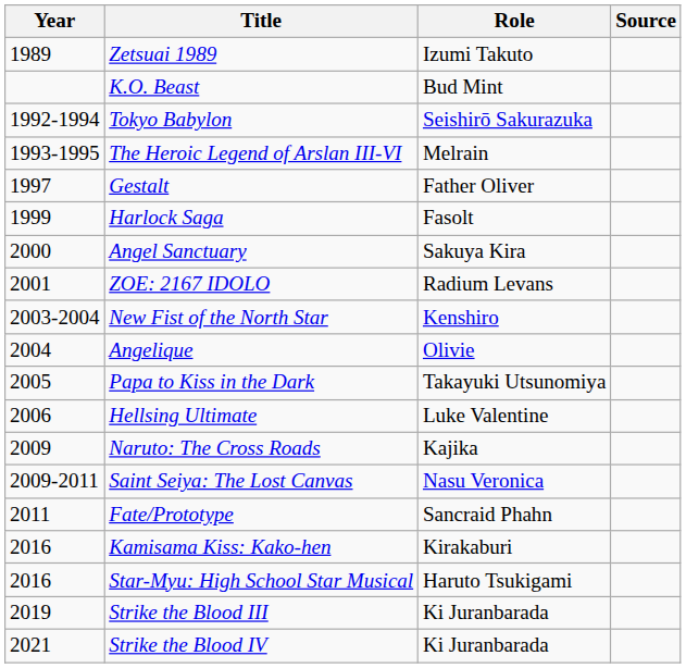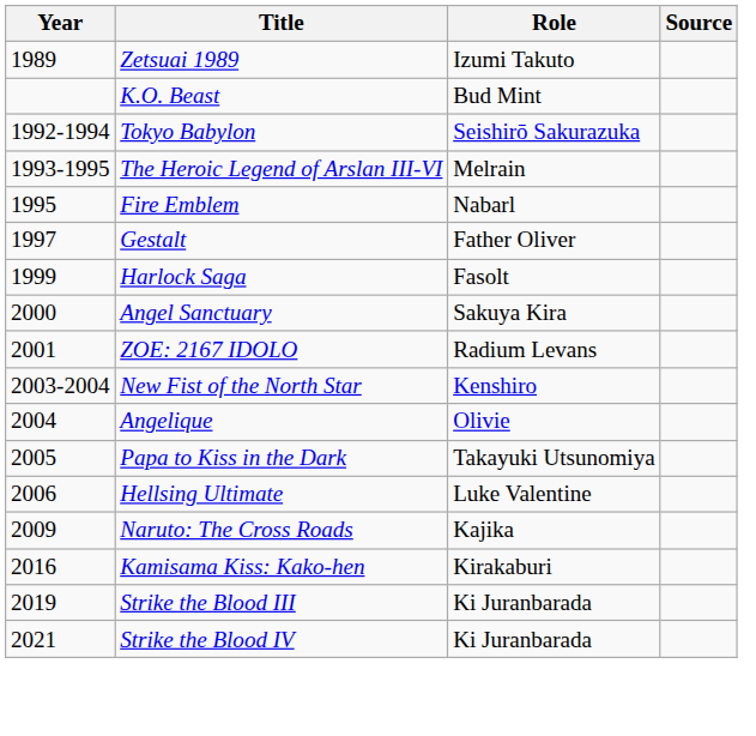+ row: 1995 | Fire Emblem | Nabarl
- row: 2009-2011 | Saint Seiya: The Lost Canvas | Nasu Veronica
- row: 2011 | Fate/Prototype | Sancraid Phahn
- row: 2016 | Star-Myu: High School Star Musical | Haruto Tsukigami
